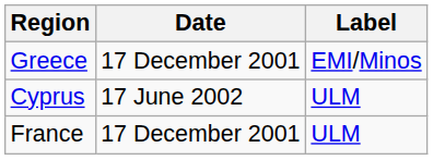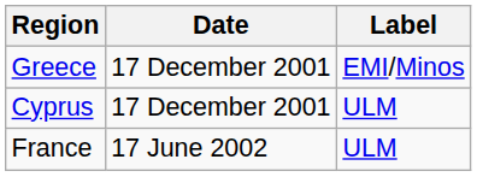Cyprus | Date: 17 June 2002 -> 17 December 2001
France | Date: 17 December 2001 -> 17 June 2002
